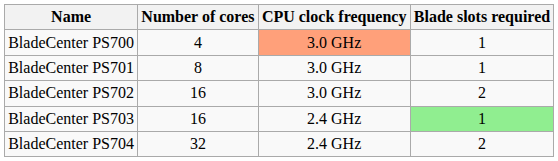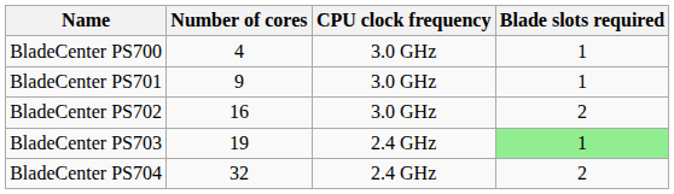BladeCenter PS700 | CPU clock frequency: lightsalmon background -> no background
BladeCenter PS701 | Number of cores: 8 -> 9
BladeCenter PS703 | Number of cores: 16 -> 19
